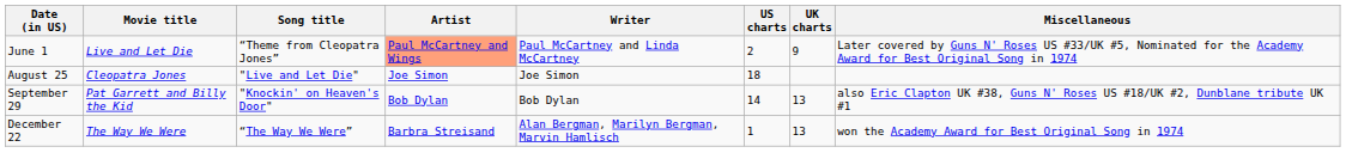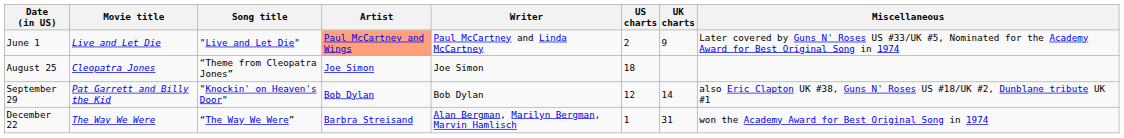June 1 | Song title: “Theme from Cleopatra Jones” -> "Live and Let Die"
August 25 | Song title: "Live and Let Die" -> “Theme from Cleopatra Jones”
September 29 | US charts: 14 -> 12
September 29 | UK charts: 13 -> 14
December 22 | UK charts: 13 -> 31
